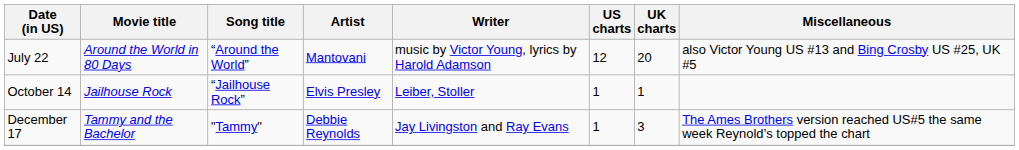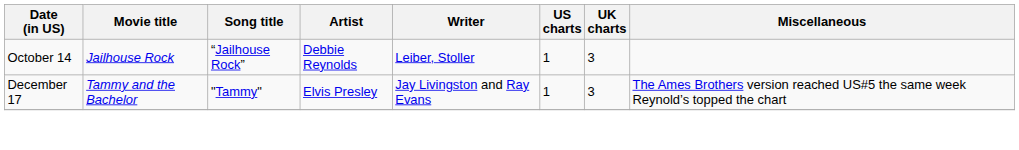- row: July 22 | Around the World in 80 Days | “Around the World” | Mantovani | music by Victor Young, lyrics by Harold Adamson | 12 | 20 | also Victor Young US #13 and Bing Crosby US #25, UK #5
October 14 | Artist: Elvis Presley -> Debbie Reynolds
October 14 | UK charts: 1 -> 3
December 17 | Artist: Debbie Reynolds -> Elvis Presley
